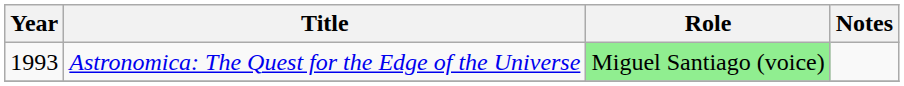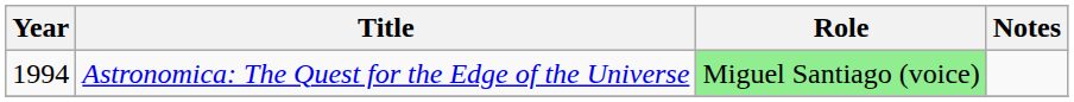Astronomica: The Quest for the Edge of the Universe | Year: 1993 -> 1994
